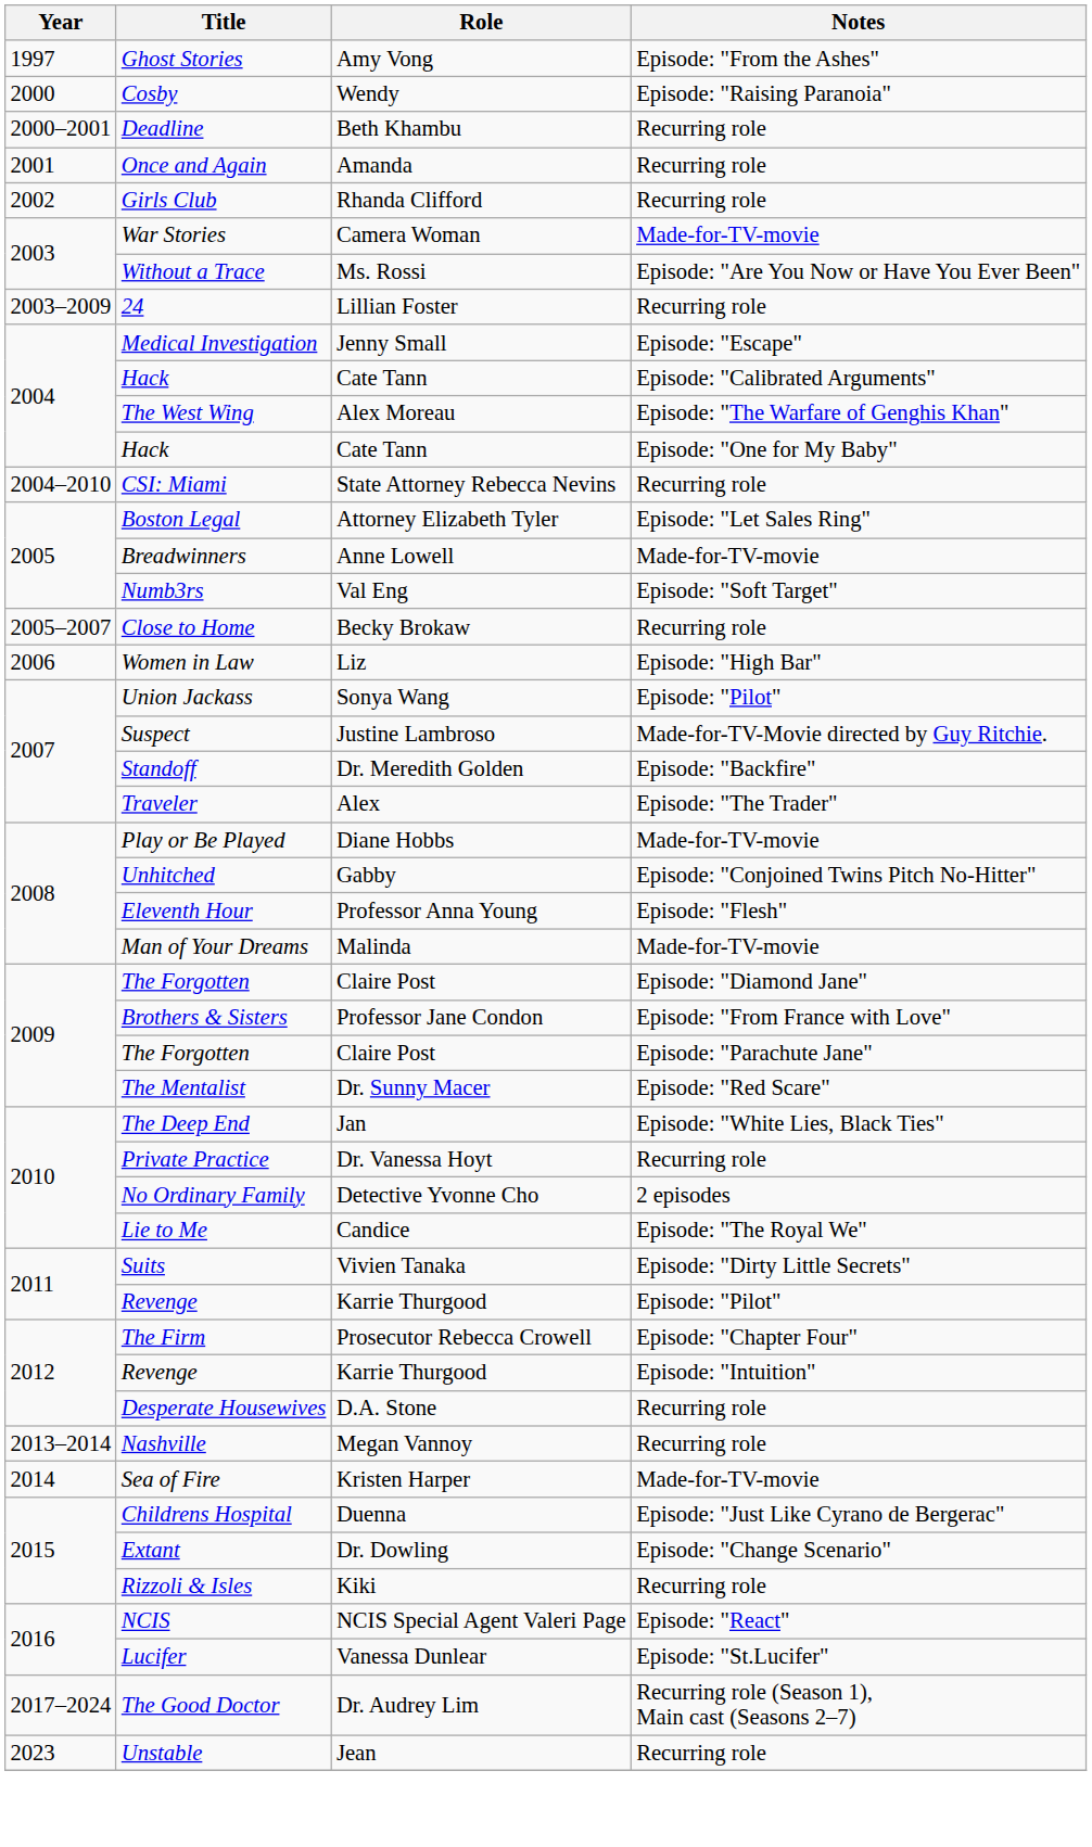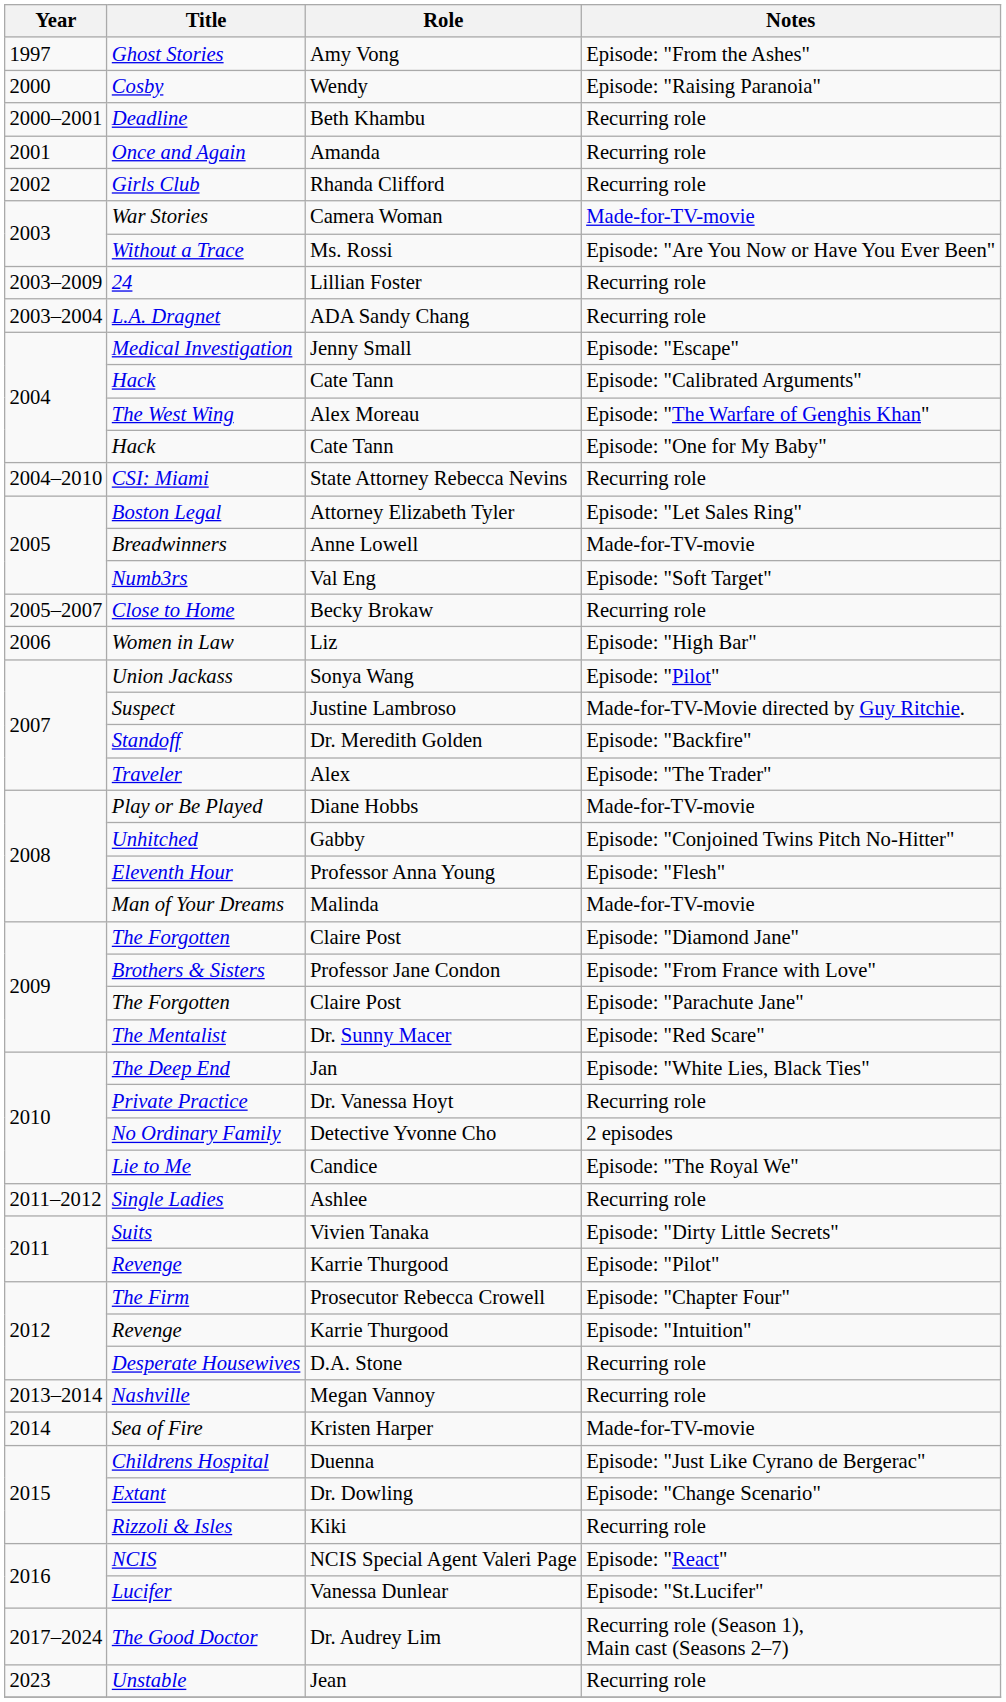+ row: 2003–2004 | L.A. Dragnet | ADA Sandy Chang | Recurring role
+ row: 2011–2012 | Single Ladies | Ashlee | Recurring role
